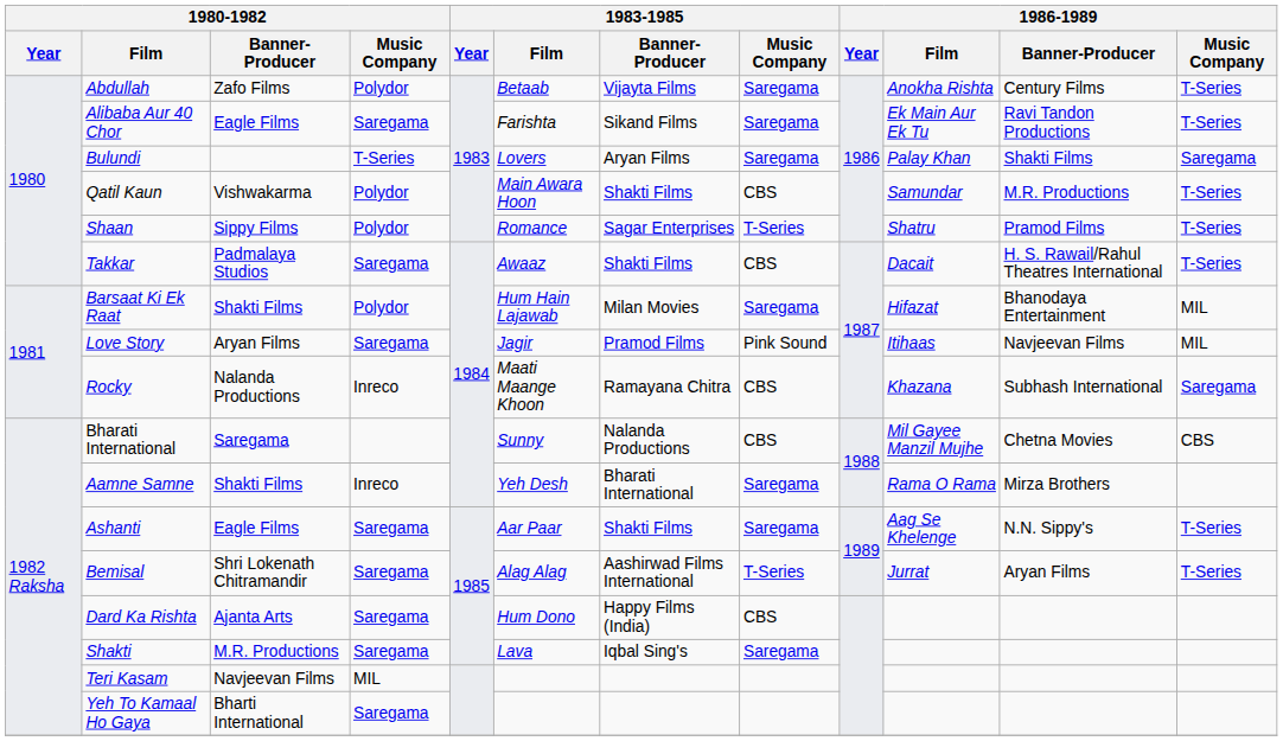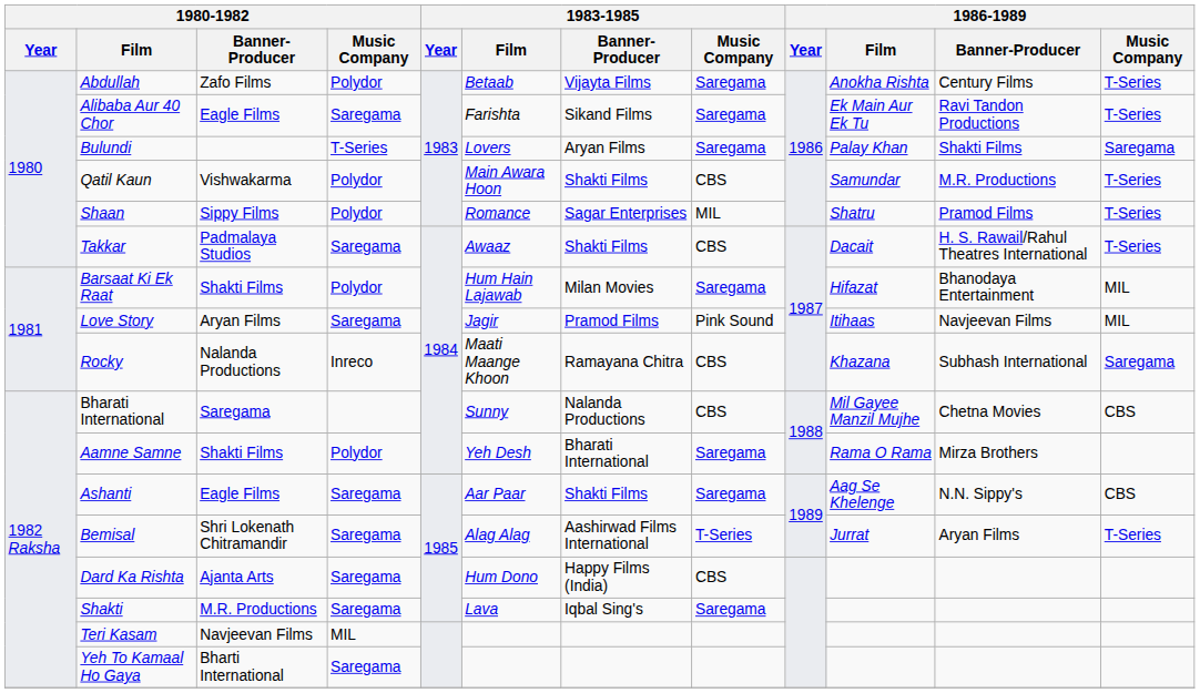Shaan | 1983-1985 / Music Company: T-Series -> MIL
Aamne Samne | 1980-1982 / Music Company: Inreco -> Polydor
Ashanti | 1986-1989 / Music Company: T-Series -> CBS
